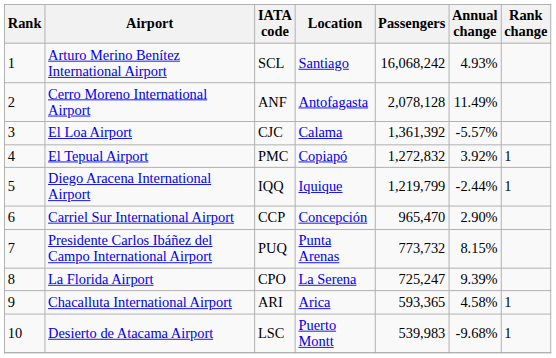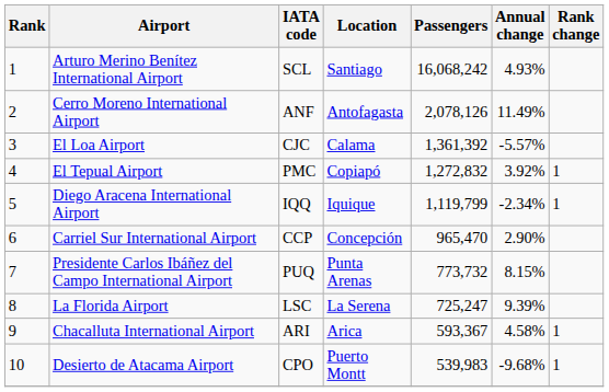Cerro Moreno International Airport | Passengers: 2,078,128 -> 2,078,126
Diego Aracena International Airport | Passengers: 1,219,799 -> 1,119,799
Diego Aracena International Airport | Annual change: -2.44% -> -2.34%
La Florida Airport | IATA code: CPO -> LSC
Chacalluta International Airport | Passengers: 593,365 -> 593,367
Desierto de Atacama Airport | IATA code: LSC -> CPO
